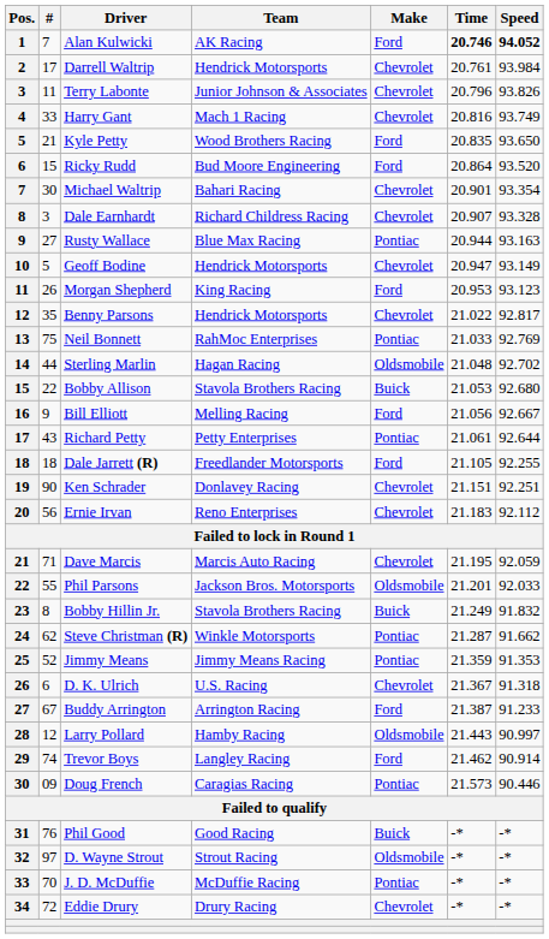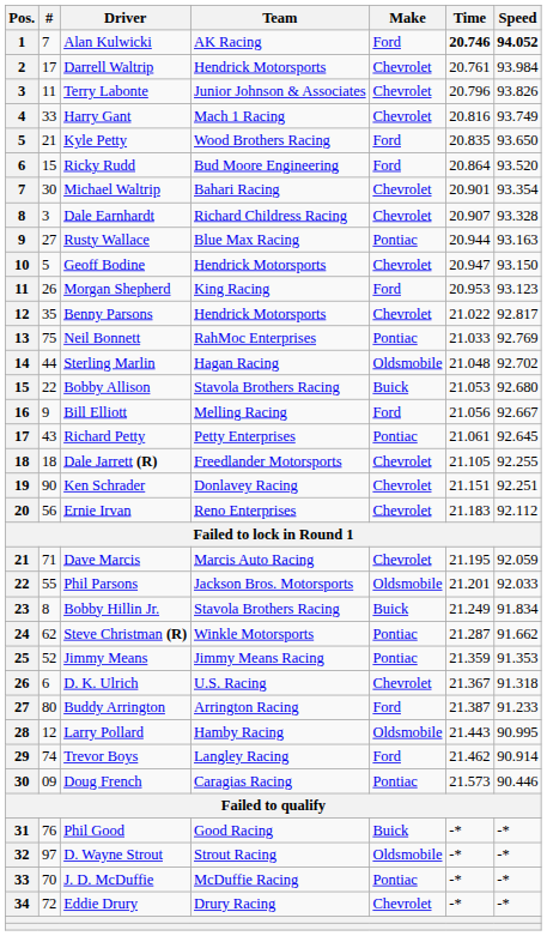Geoff Bodine | Speed: 93.149 -> 93.150
Richard Petty | Speed: 92.644 -> 92.645
Dale Jarrett (R) | Make: Ford -> Chevrolet
Bobby Hillin Jr. | Speed: 91.832 -> 91.834
Buddy Arrington | #: 67 -> 80
Larry Pollard | Speed: 90.997 -> 90.995
